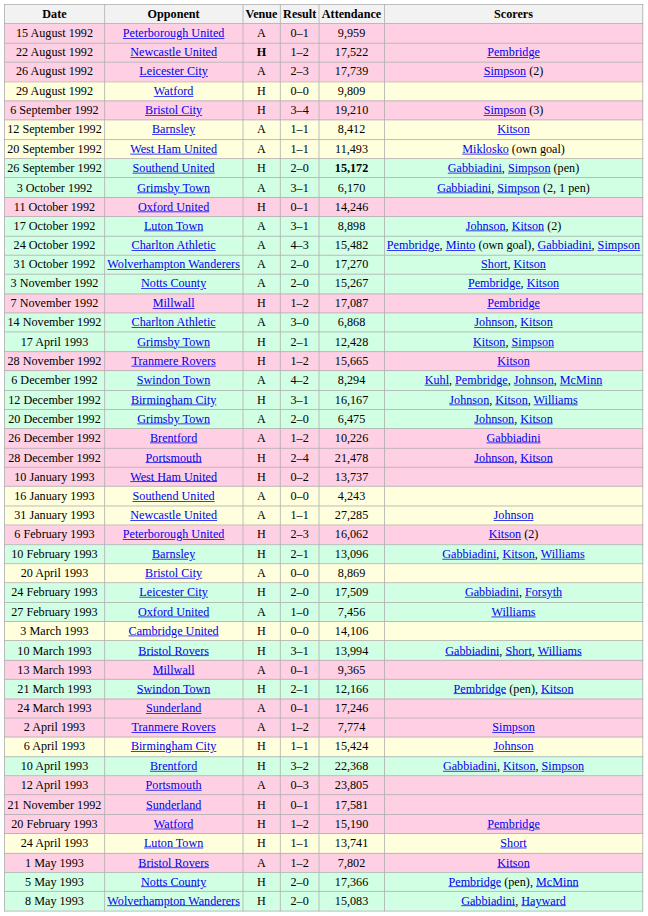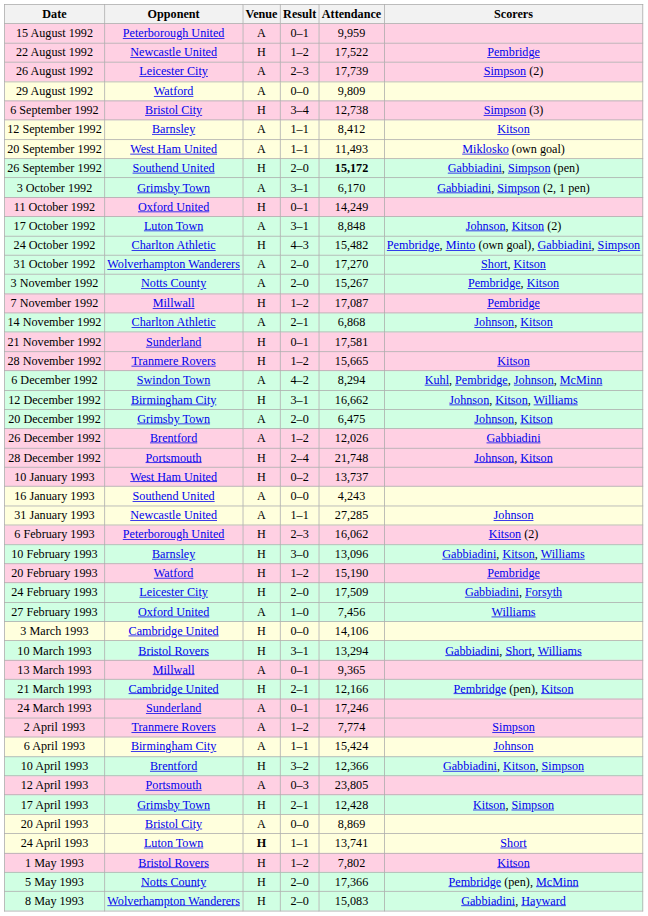22 August 1992 | Venue: bold -> normal
29 August 1992 | Venue: H -> A
6 September 1992 | Attendance: 19,210 -> 12,738
11 October 1992 | Attendance: 14,246 -> 14,249
17 October 1992 | Attendance: 8,898 -> 8,848
24 October 1992 | Venue: A -> H
14 November 1992 | Result: 3–0 -> 2–1
rows swapped: 21 November 1992 <-> 17 April 1993
12 December 1992 | Attendance: 16,167 -> 16,662
26 December 1992 | Attendance: 10,226 -> 12,026
28 December 1992 | Attendance: 21,478 -> 21,748
10 February 1993 | Result: 2–1 -> 3–0
rows swapped: 20 February 1993 <-> 20 April 1993
10 March 1993 | Attendance: 13,994 -> 13,294
21 March 1993 | Opponent: Swindon Town -> Cambridge United
6 April 1993 | Venue: H -> A
10 April 1993 | Attendance: 22,368 -> 12,366
24 April 1993 | Venue: normal -> bold
1 May 1993 | Venue: A -> H
